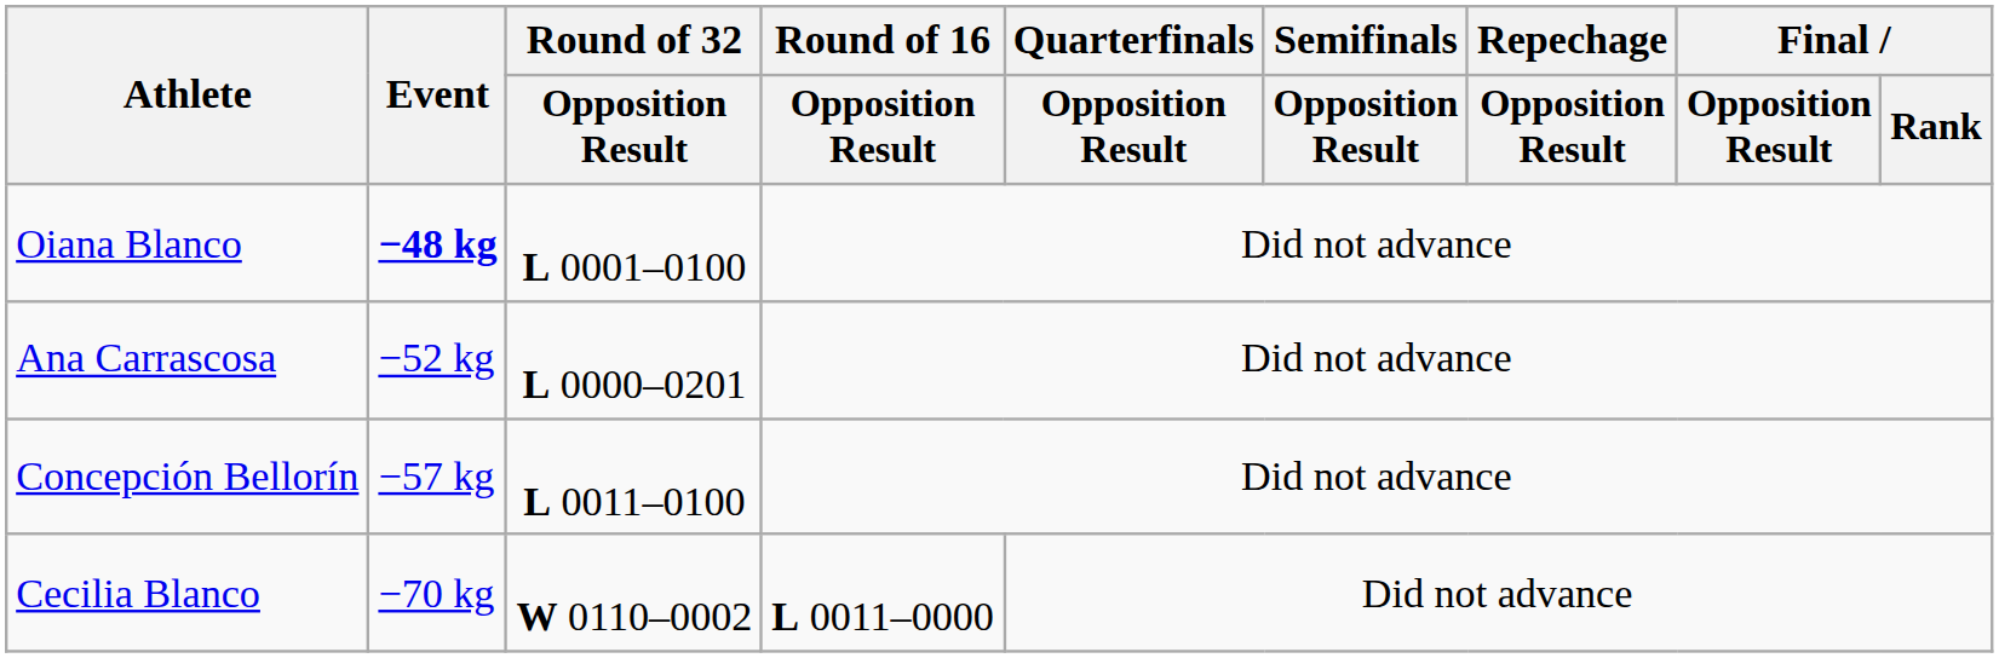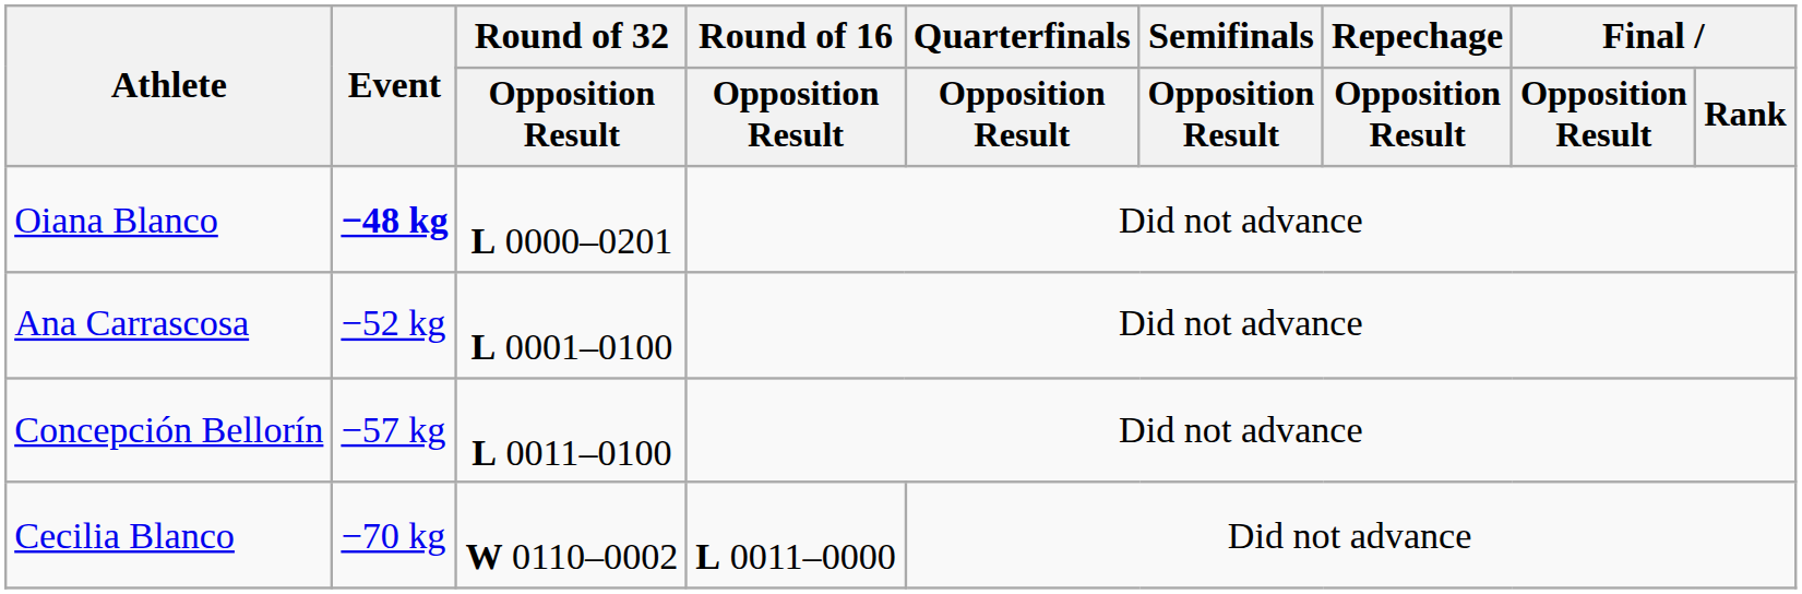Oiana Blanco | Round of 32 / Opposition Result: L 0001–0100 -> L 0000–0201
Ana Carrascosa | Round of 32 / Opposition Result: L 0000–0201 -> L 0001–0100
